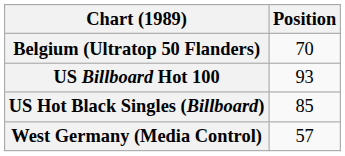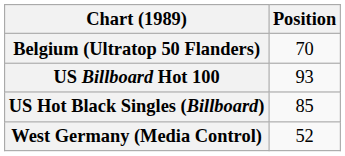West Germany (Media Control) | Position: 57 -> 52
